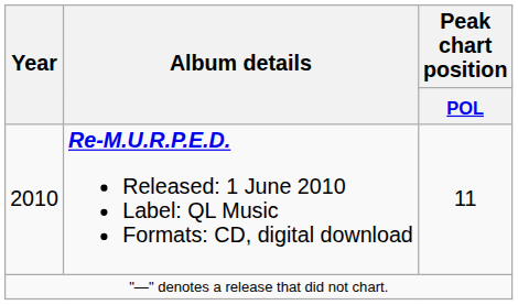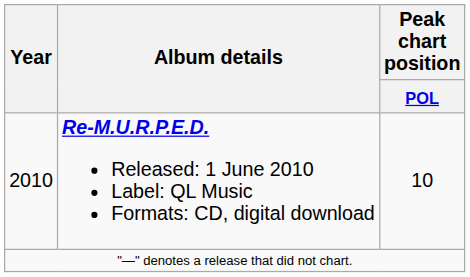2010 | Peak chart position / POL: 11 -> 10
